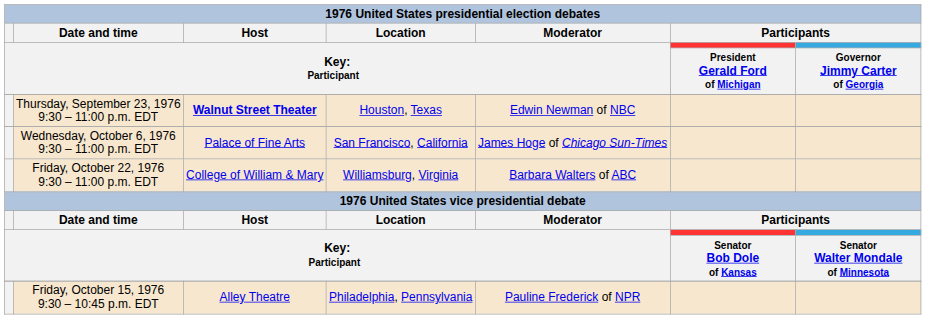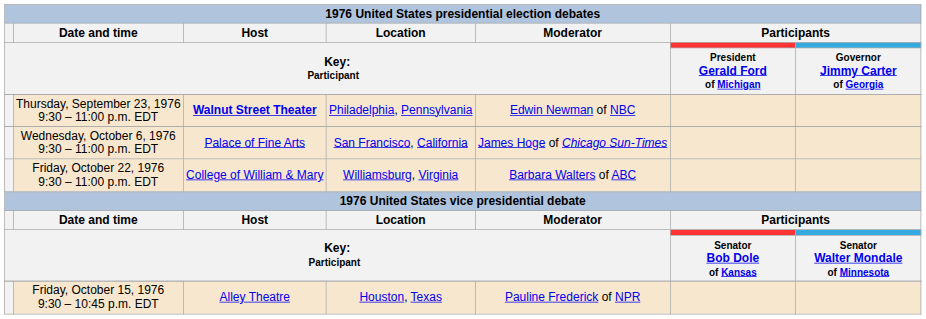Thursday, September 23, 1976 9:30 – 11:00 p.m. EDT | column 4: Houston, Texas -> Philadelphia, Pennsylvania
Friday, October 15, 1976 9:30 – 10:45 p.m. EDT | column 4: Philadelphia, Pennsylvania -> Houston, Texas
